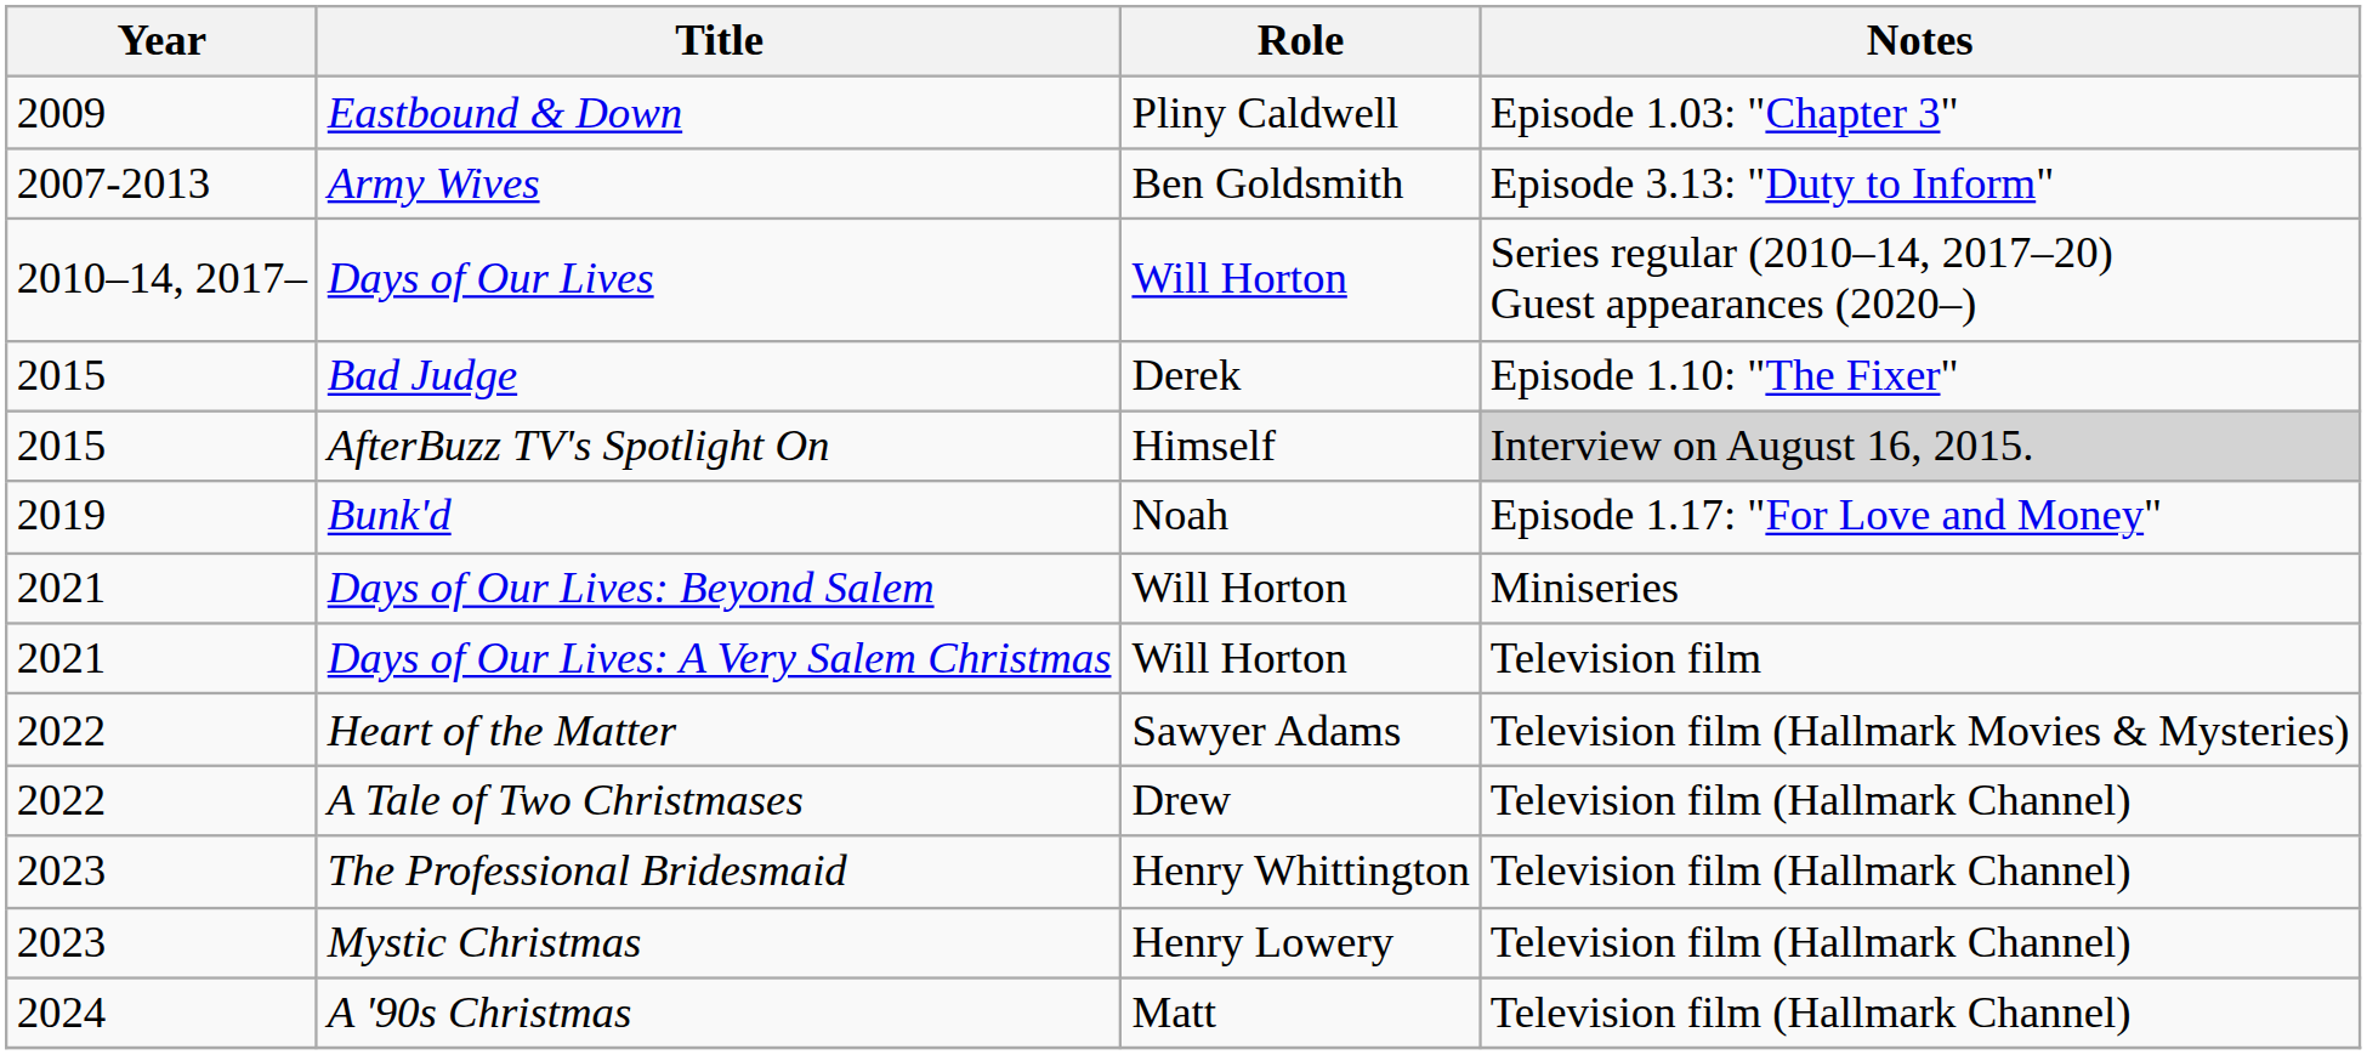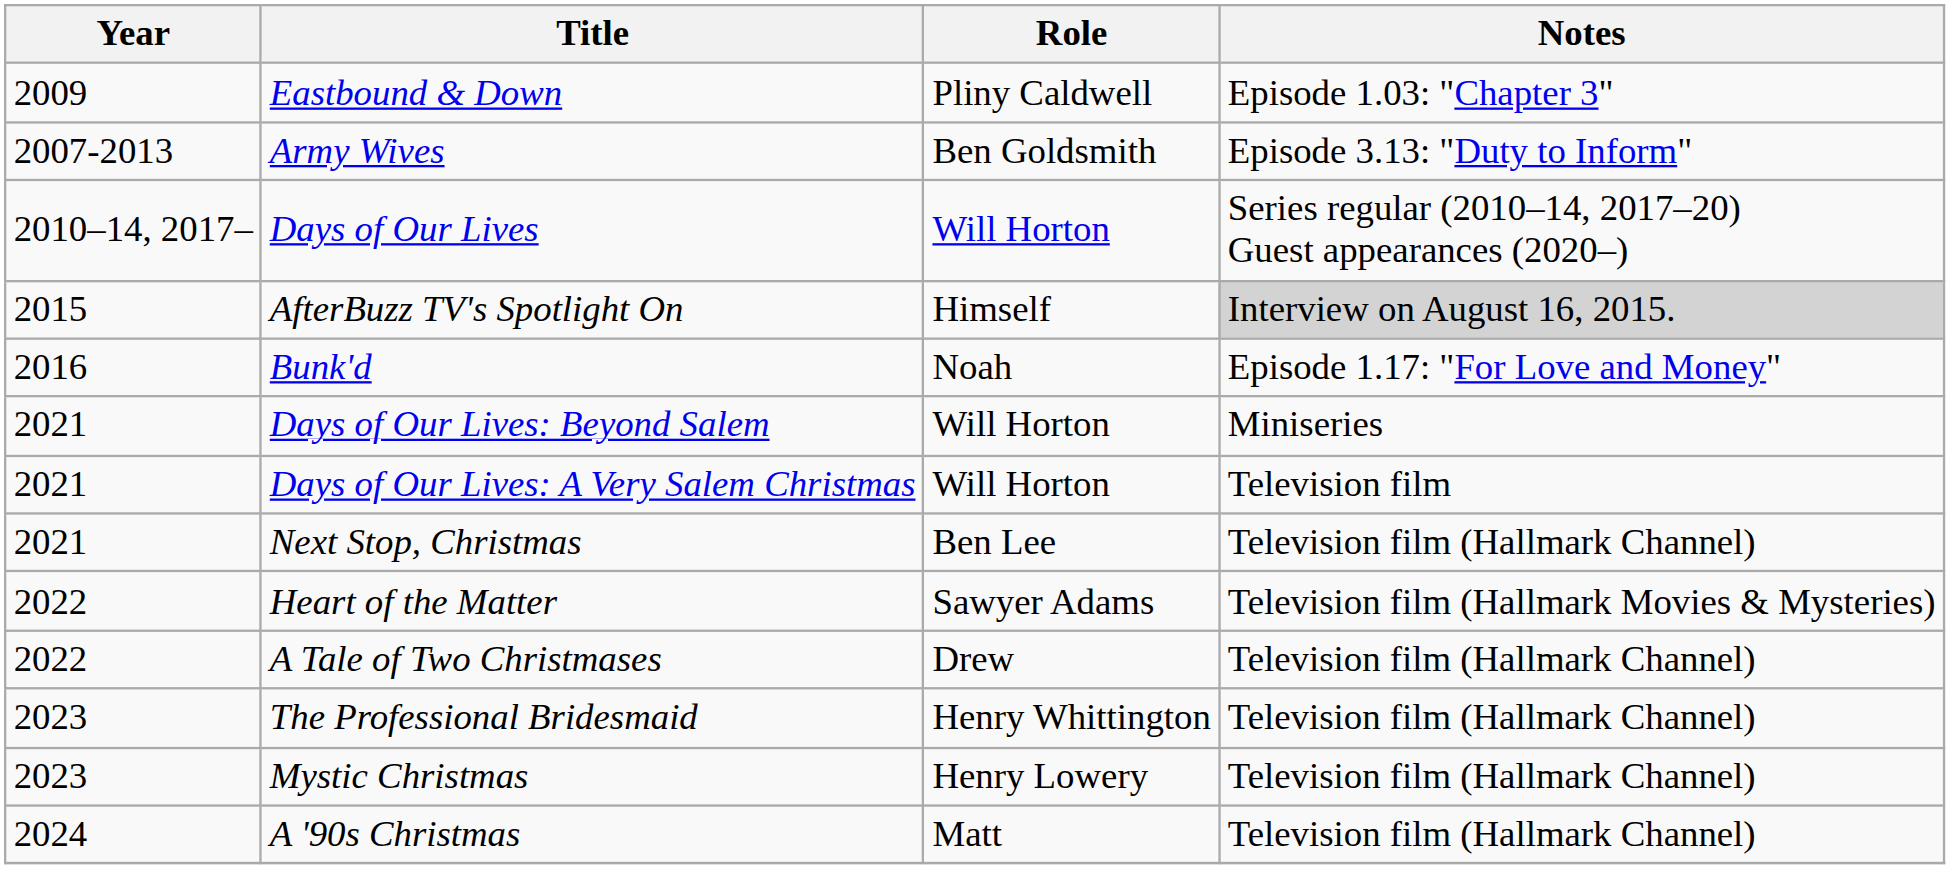- row: 2015 | Bad Judge | Derek | Episode 1.10: "The Fixer"
Bunk'd | Year: 2019 -> 2016
+ row: 2021 | Next Stop, Christmas | Ben Lee | Television film (Hallmark Channel)
